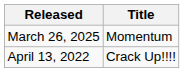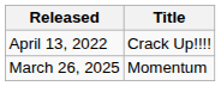rows swapped: April 13, 2022 <-> March 26, 2025
